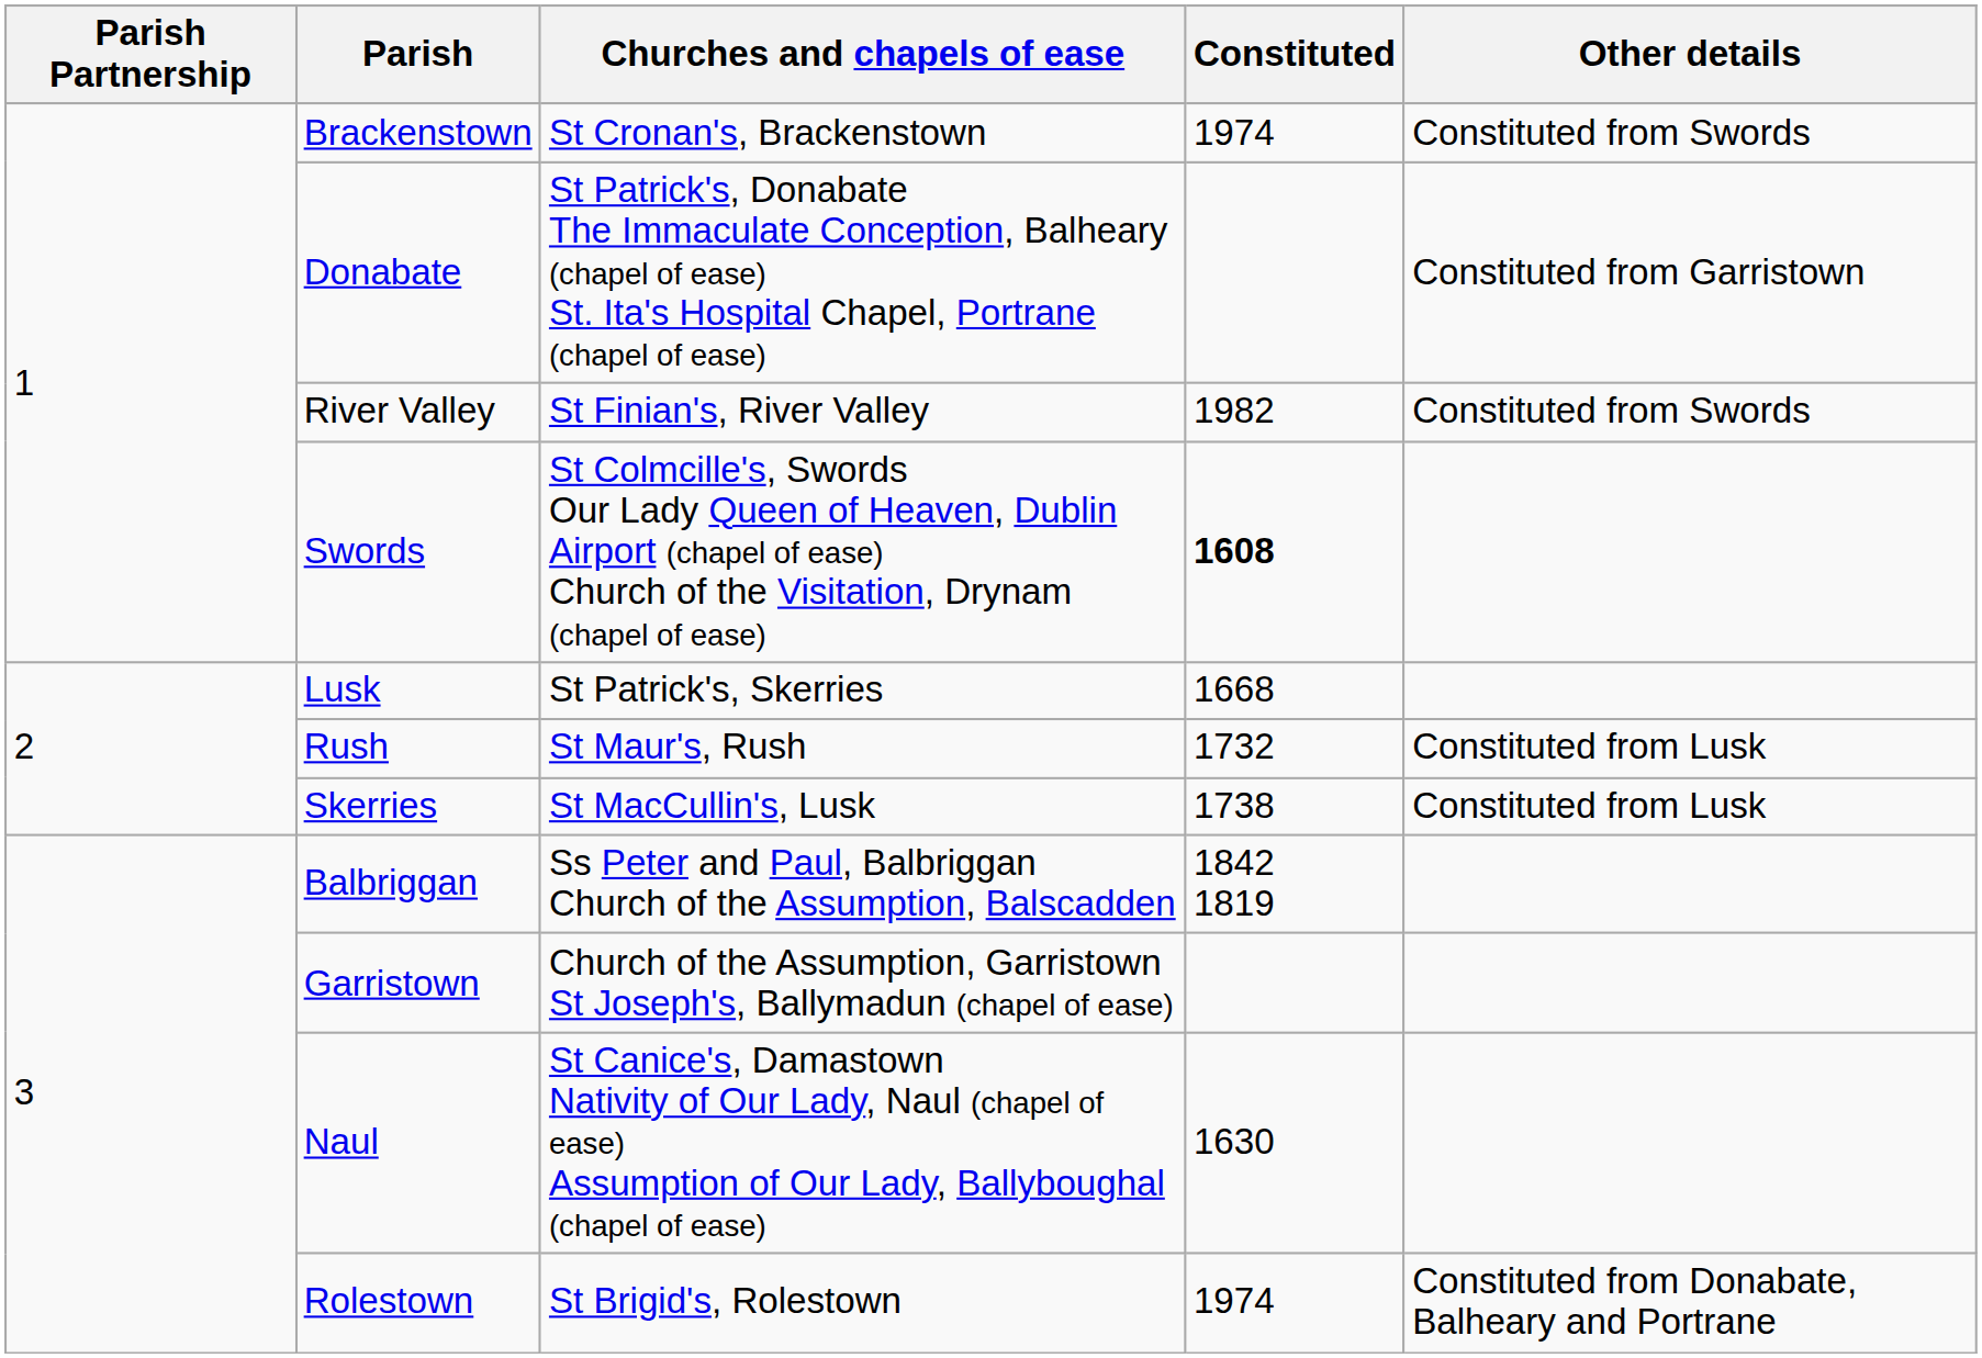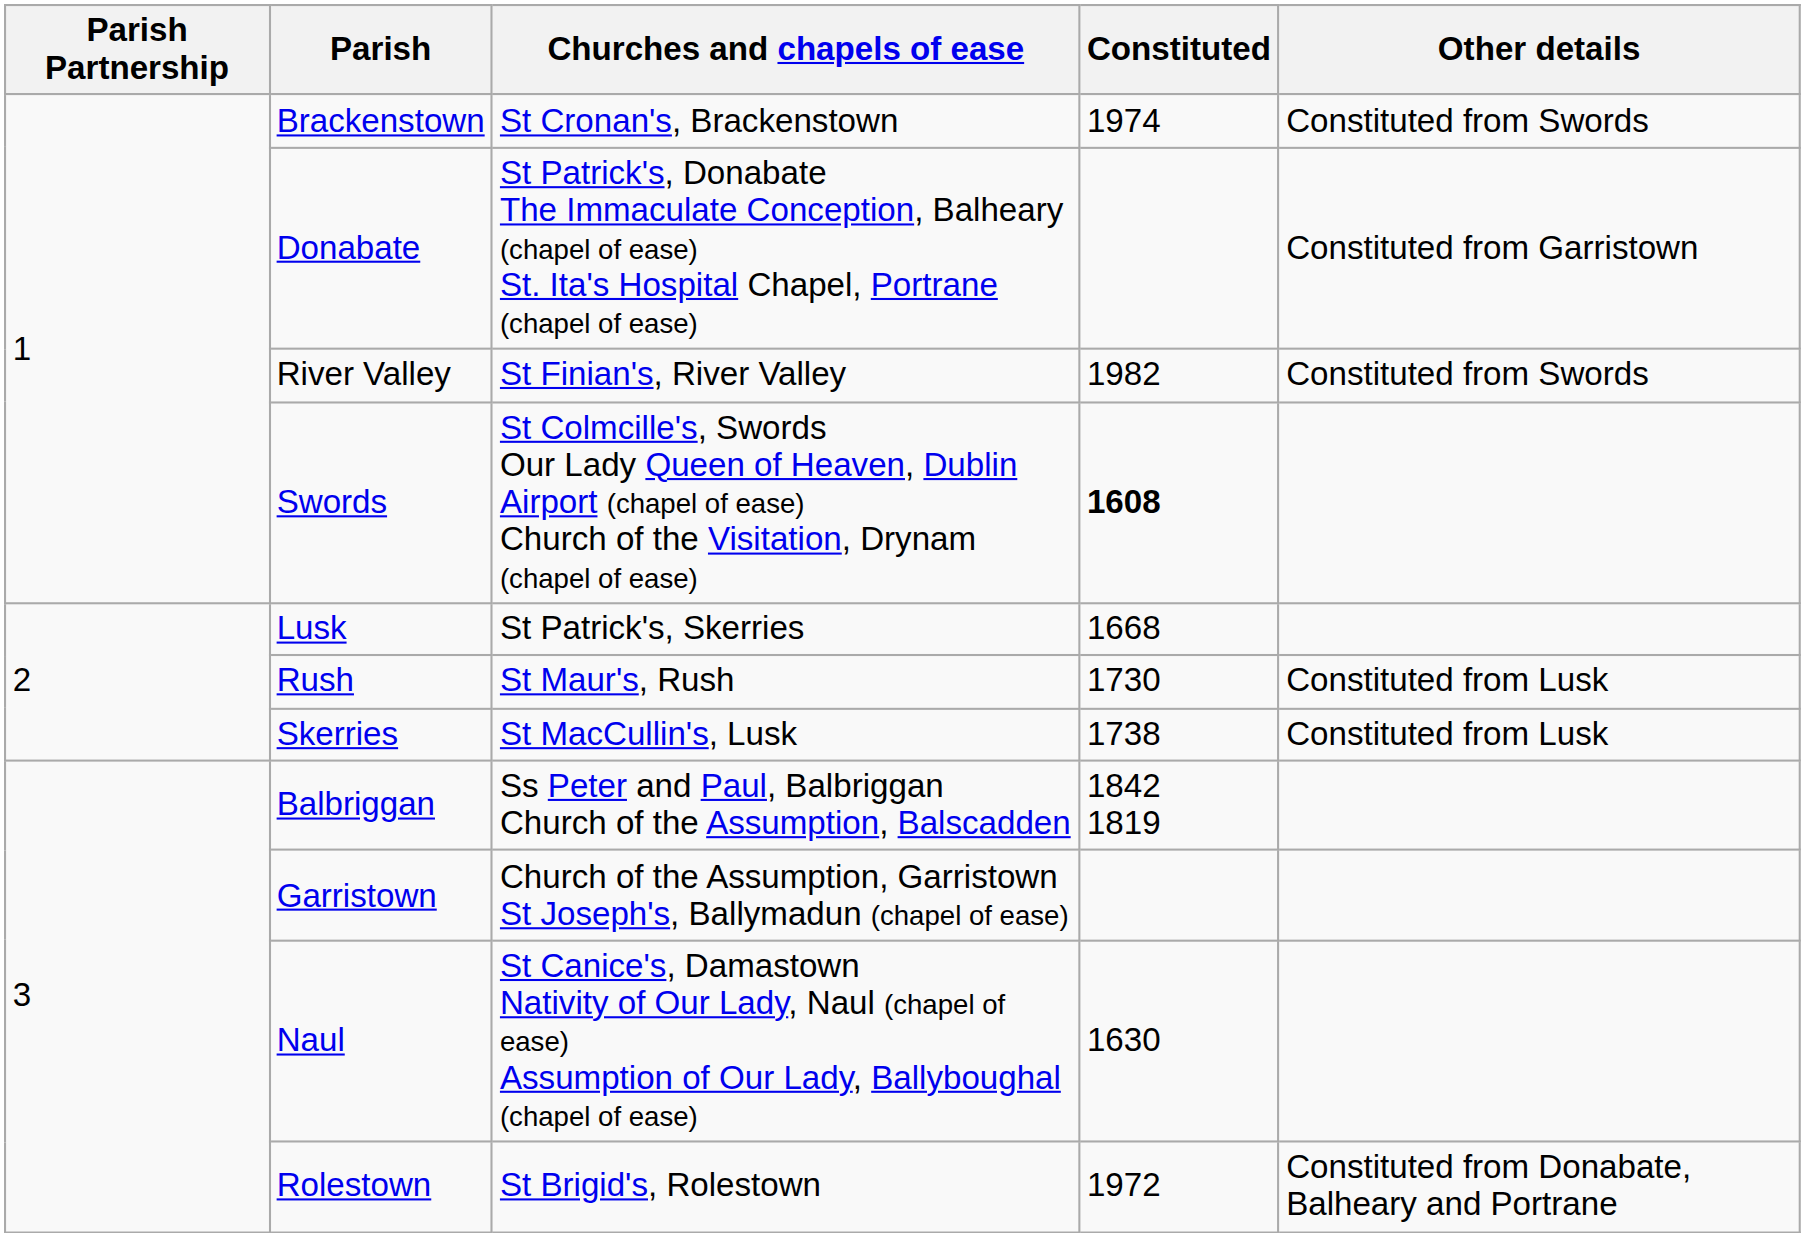Rush | Constituted: 1732 -> 1730
Rolestown | Constituted: 1974 -> 1972
